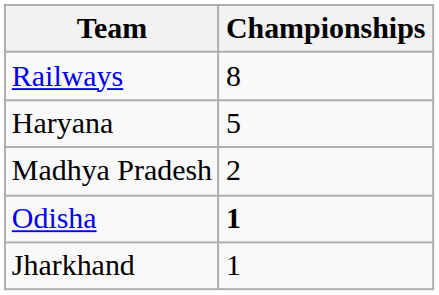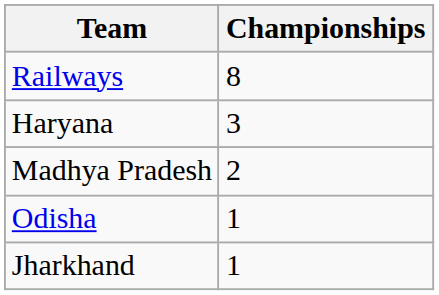Haryana | Championships: 5 -> 3
Odisha | Championships: bold -> normal
